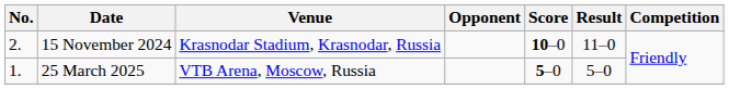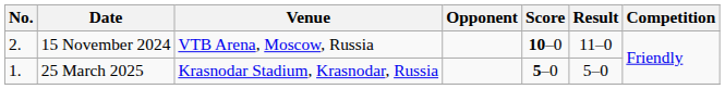15 November 2024 | Venue: Krasnodar Stadium, Krasnodar, Russia -> VTB Arena, Moscow, Russia
25 March 2025 | Venue: VTB Arena, Moscow, Russia -> Krasnodar Stadium, Krasnodar, Russia
